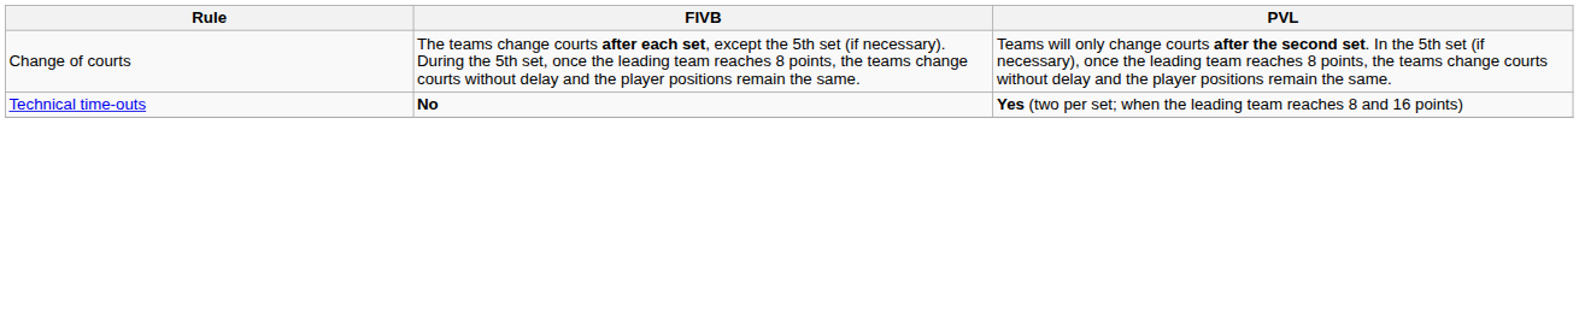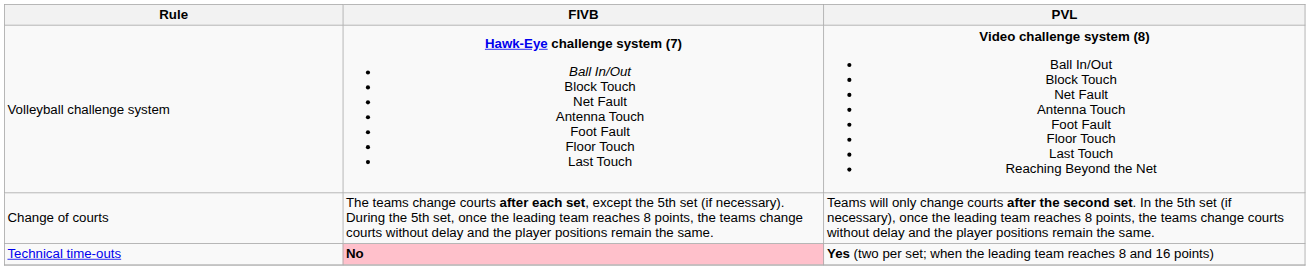+ row: Volleyball challenge system | Hawk-Eye challenge system (7) Ball In/Out Block Touch Net Fault Antenna Touch Foot Fault Floor Touch Last Touch | Video challenge system (8) Ball In/Out Block Touch Net Fault Antenna Touch Foot Fault Floor Touch Last Touch Reaching Beyond the Net
Technical time-outs | FIVB: no background -> pink background
